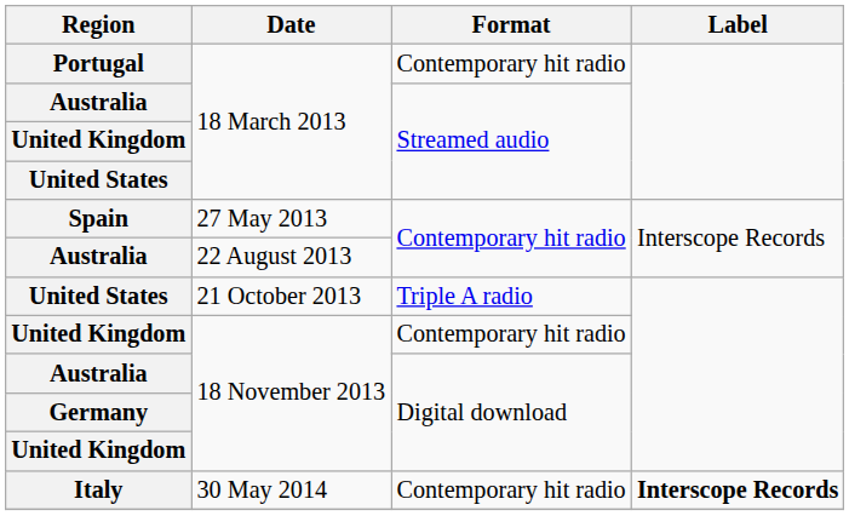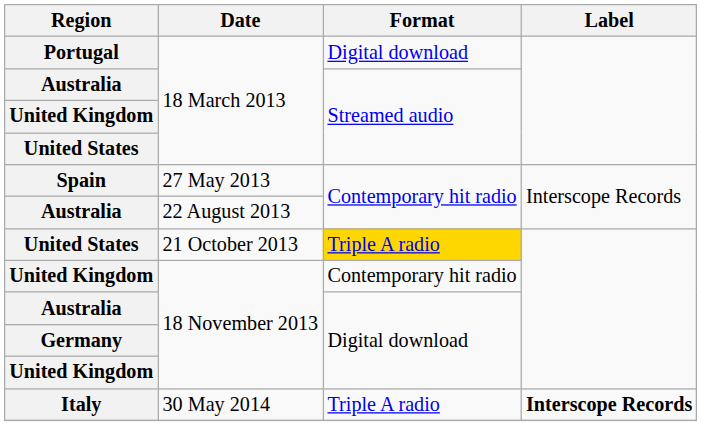Portugal | Format: Contemporary hit radio -> Digital download
United States / 21 October 2013 | Format: no background -> gold background
Italy | Format: Contemporary hit radio -> Triple A radio
